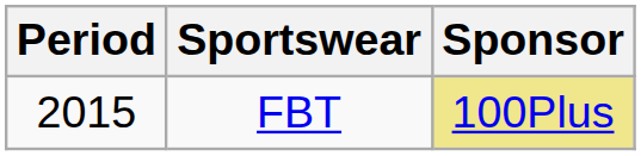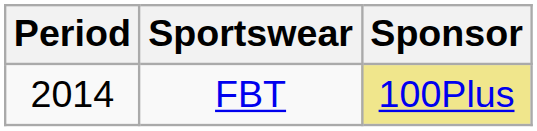FBT | Period: 2015 -> 2014
